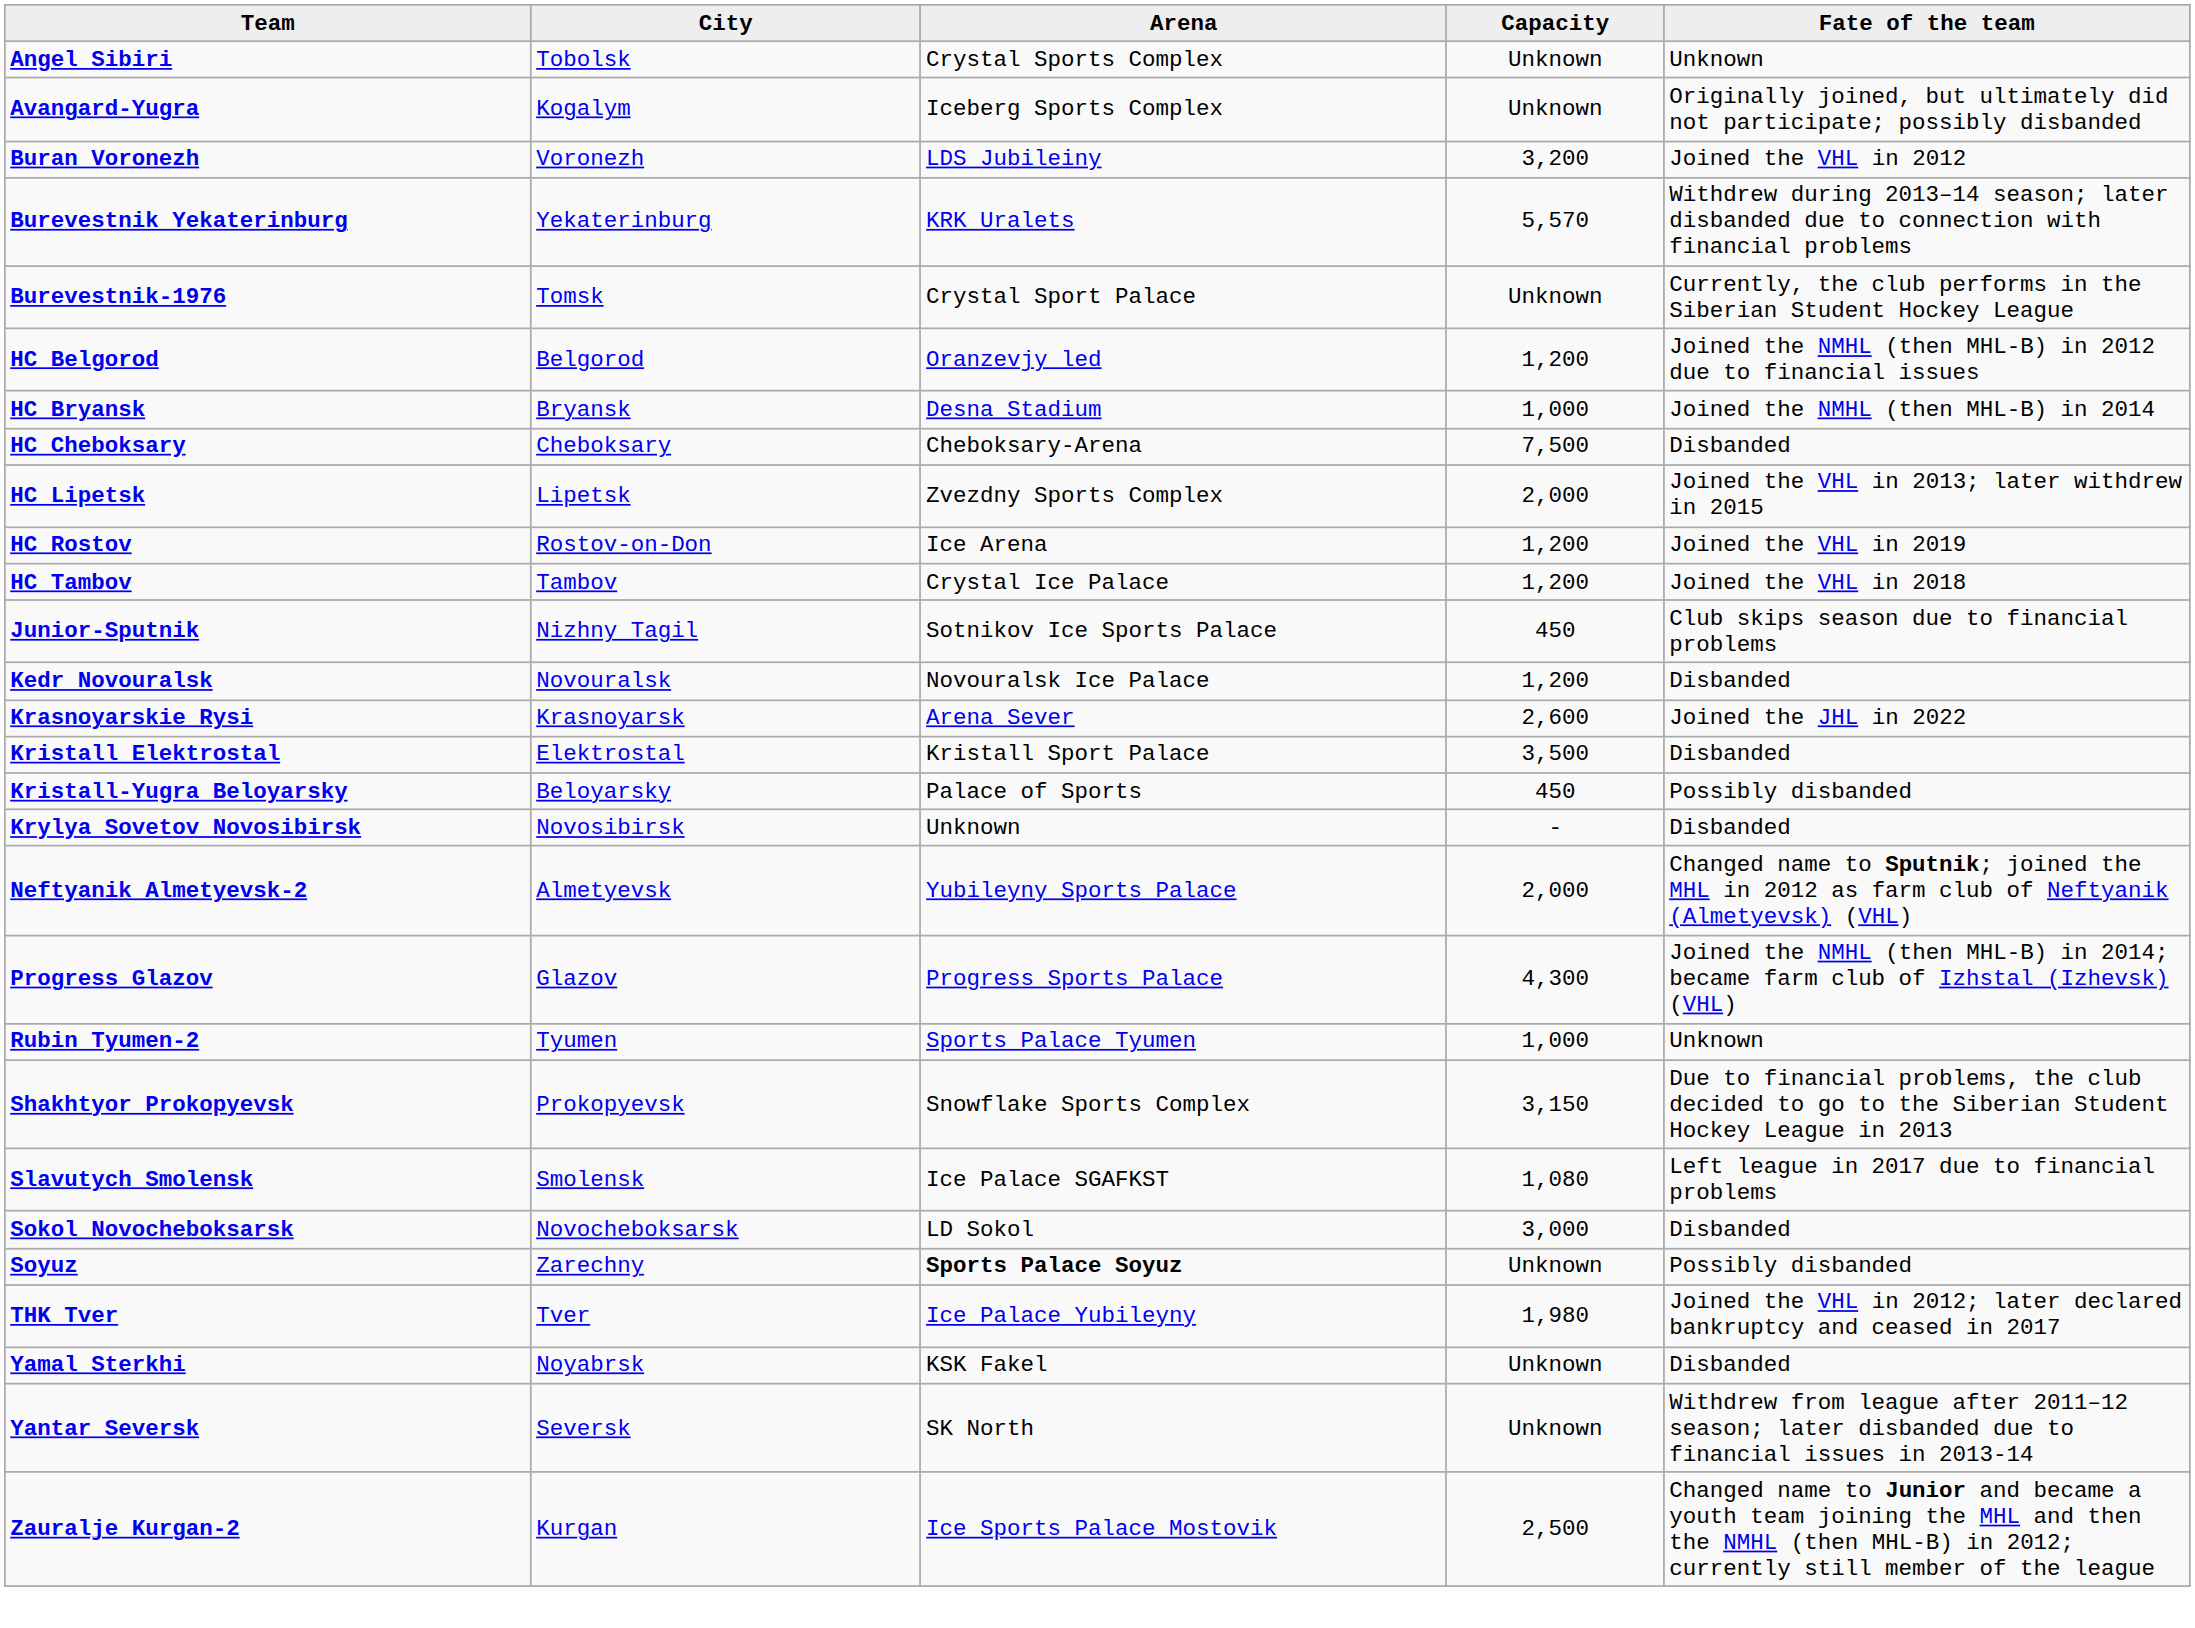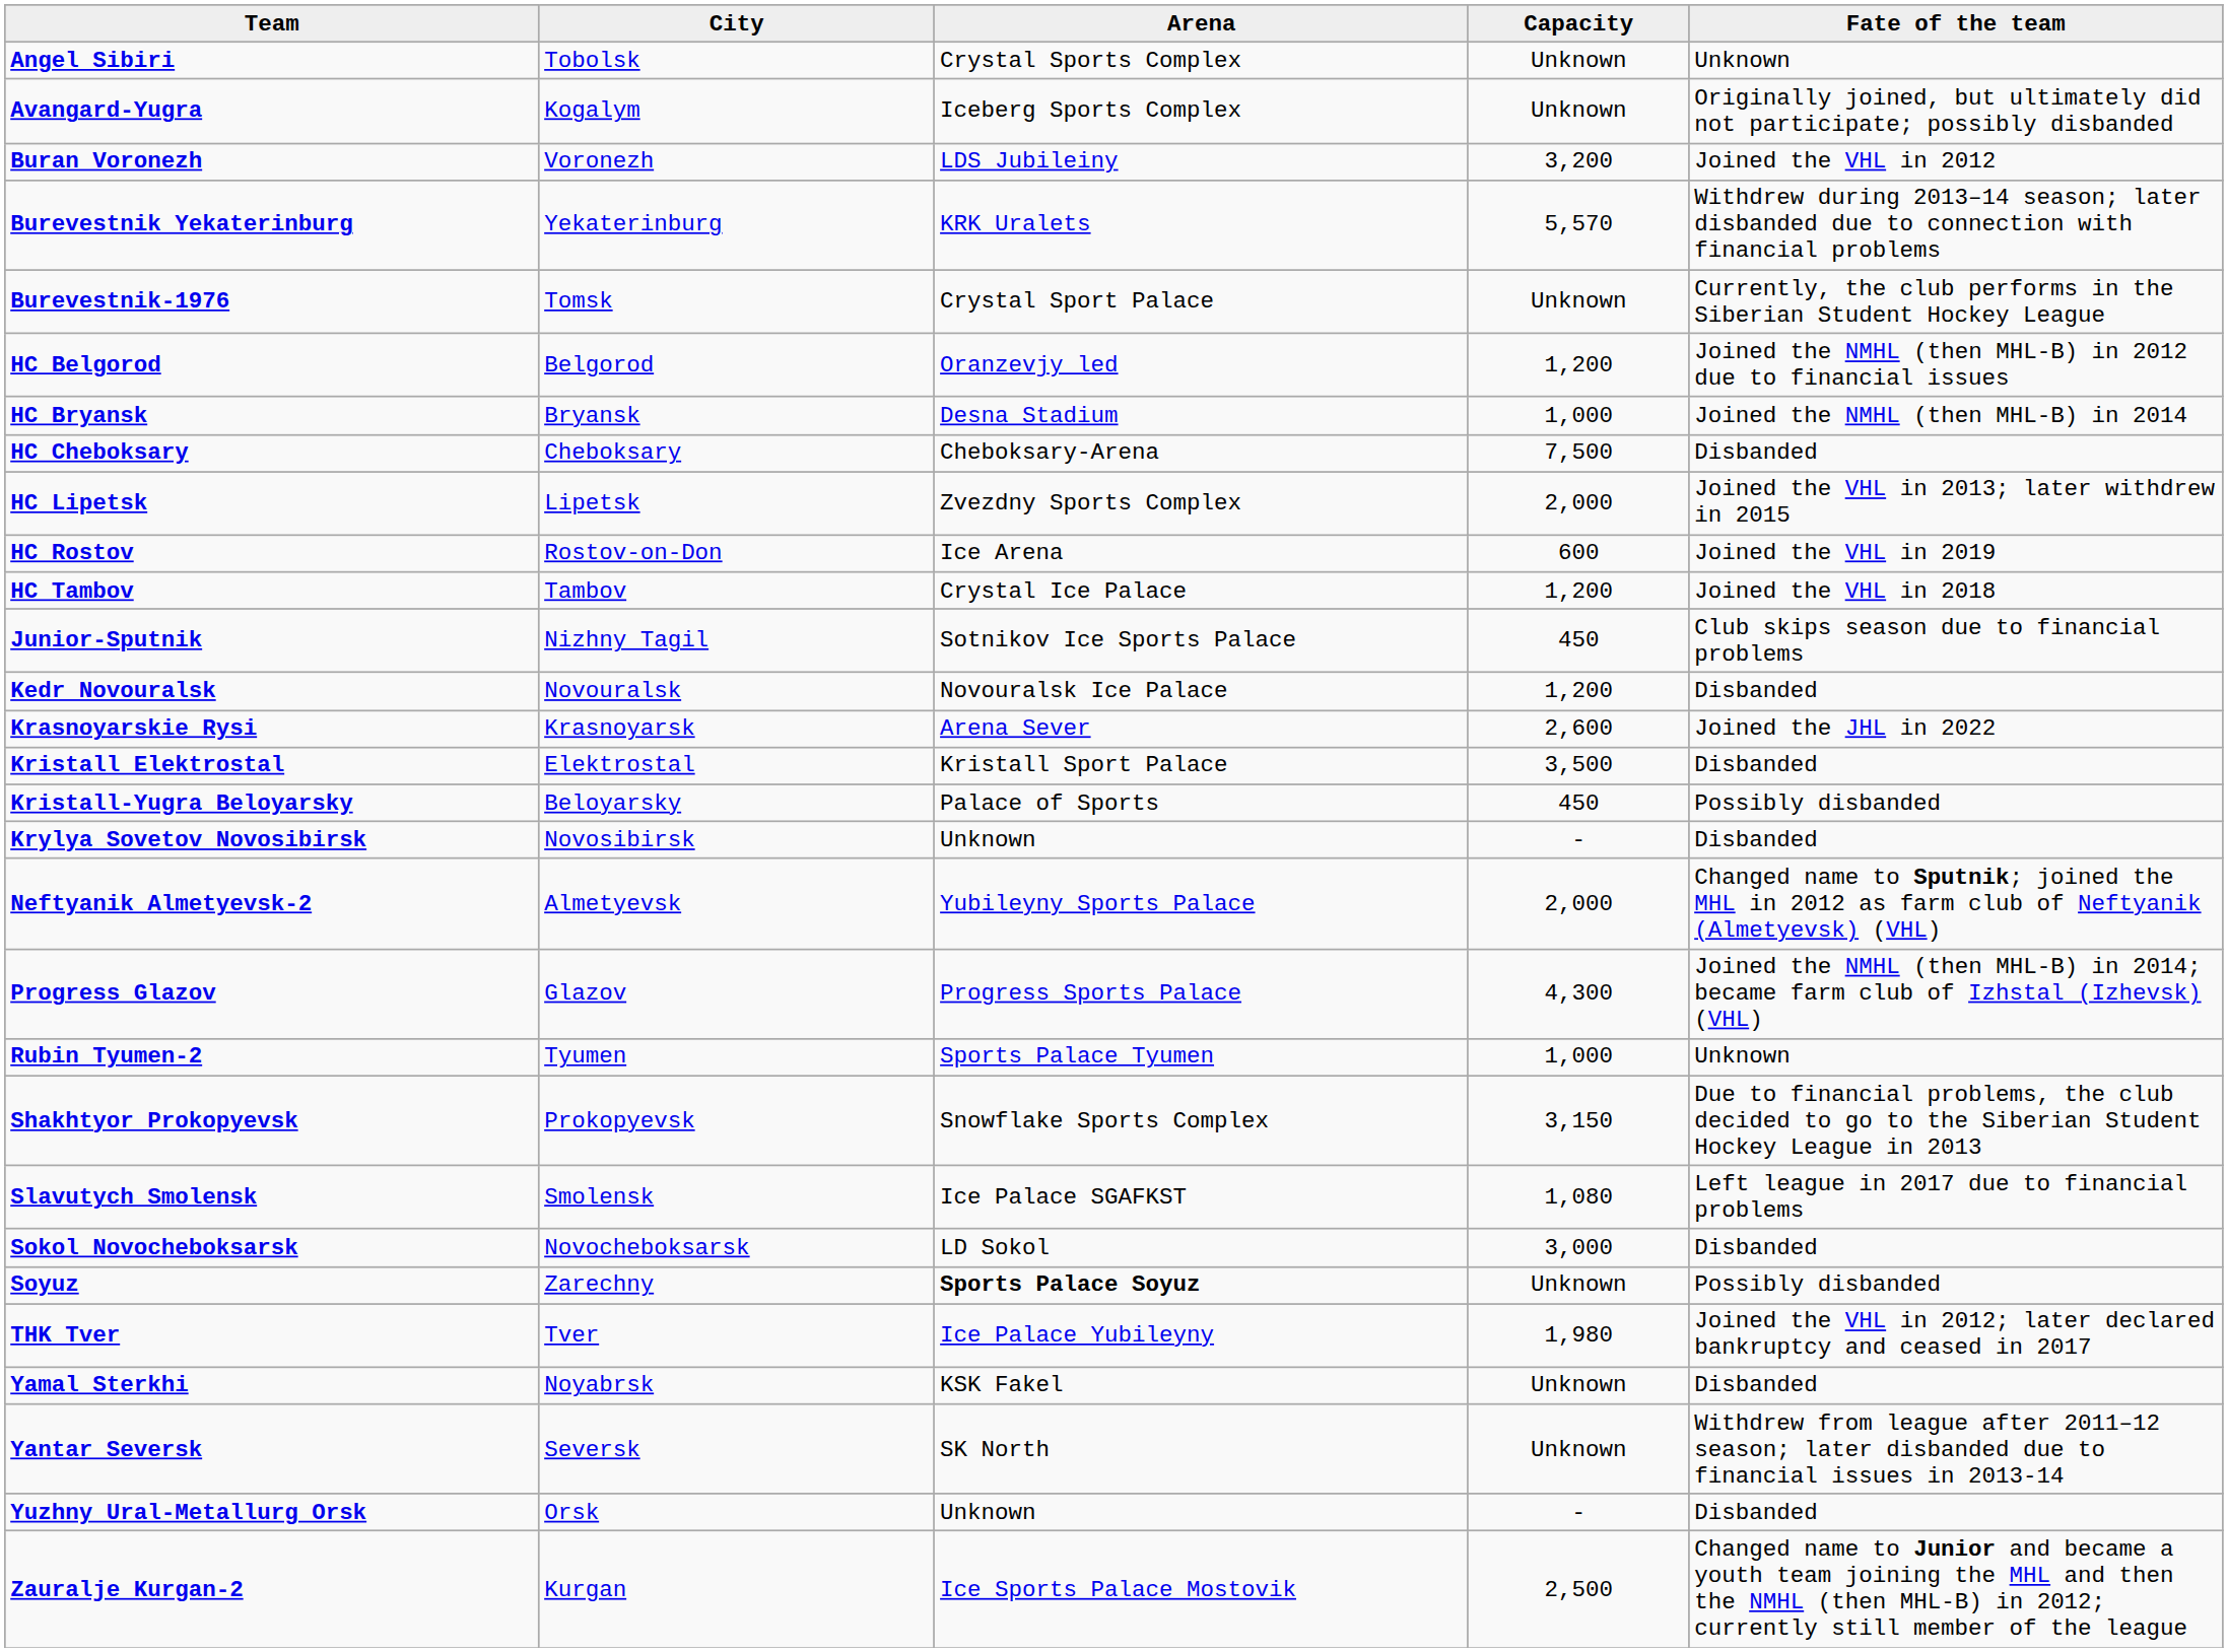HC Rostov | Capacity: 1,200 -> 600
+ row: Yuzhny Ural-Metallurg Orsk | Orsk | Unknown | - | Disbanded
